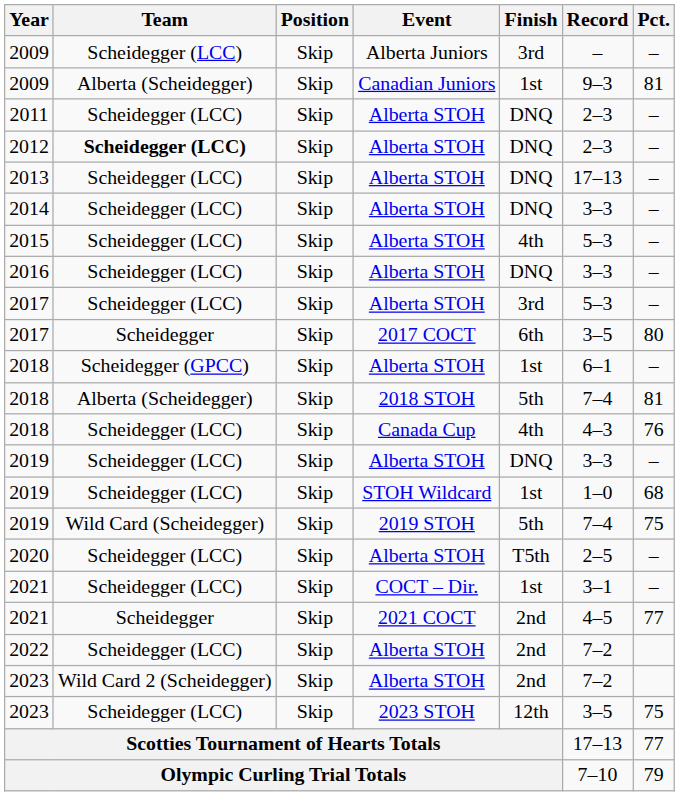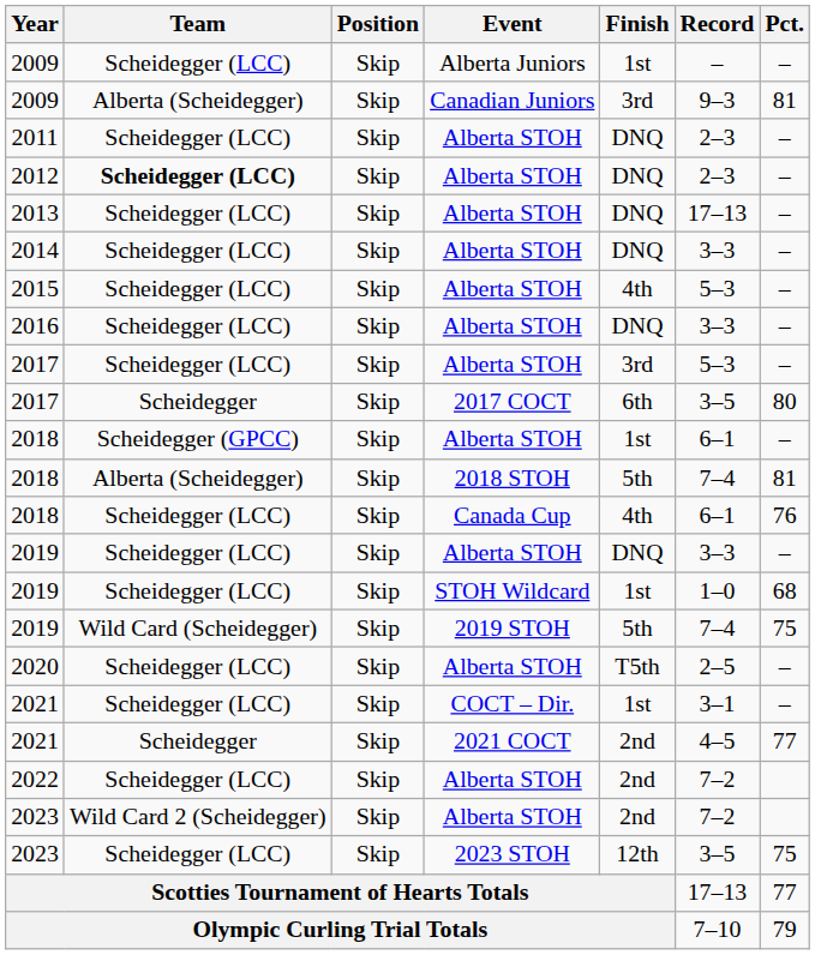2009 / Alberta Juniors | Finish: 3rd -> 1st
2009 / Canadian Juniors | Finish: 1st -> 3rd
2018 / Canada Cup | Record: 4–3 -> 6–1
